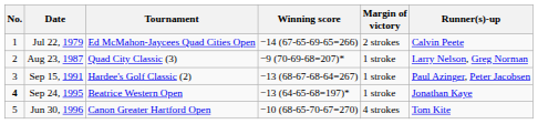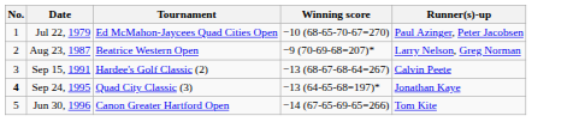- column: Margin of victory | 2 strokes | 1 stroke | 1 stroke | 1 stroke | 4 strokes
Jul 22, 1979 | Winning score: −14 (67-65-69-65=266) -> −10 (68-65-70-67=270)
Jul 22, 1979 | Runner(s)-up: Calvin Peete -> Paul Azinger, Peter Jacobsen
Aug 23, 1987 | Tournament: Quad City Classic (3) -> Beatrice Western Open
Sep 15, 1991 | Runner(s)-up: Paul Azinger, Peter Jacobsen -> Calvin Peete
Sep 24, 1995 | Tournament: Beatrice Western Open -> Quad City Classic (3)
Jun 30, 1996 | Winning score: −10 (68-65-70-67=270) -> −14 (67-65-69-65=266)
